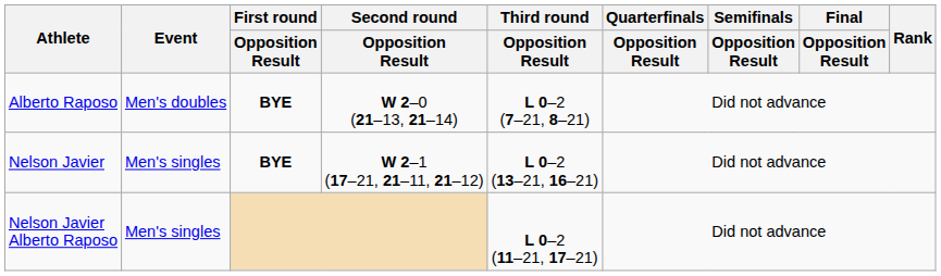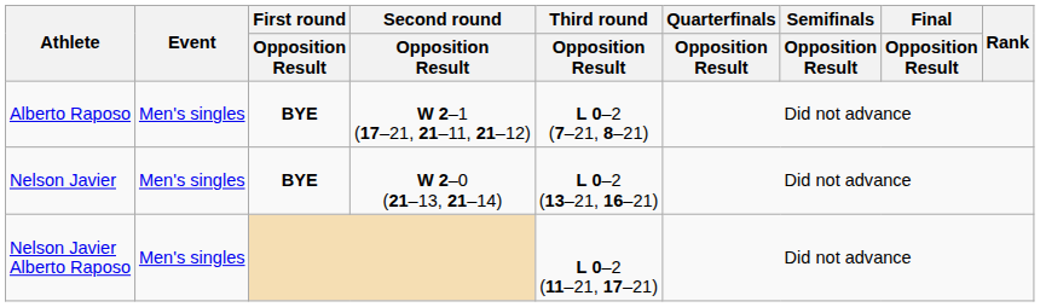Alberto Raposo | Event: Men's doubles -> Men's singles
Alberto Raposo | Second round / Opposition Result: W 2–0 (21–13, 21–14) -> W 2–1 (17–21, 21–11, 21–12)
Nelson Javier | Second round / Opposition Result: W 2–1 (17–21, 21–11, 21–12) -> W 2–0 (21–13, 21–14)
